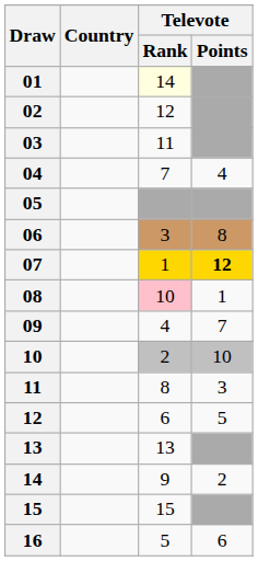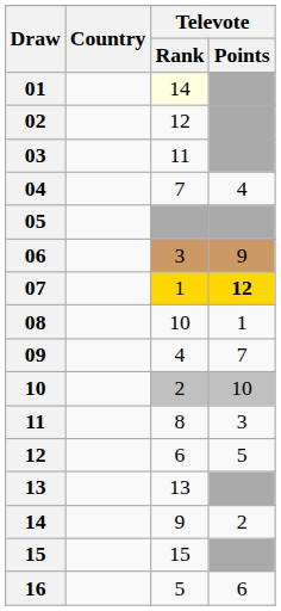06 | Televote / Points: 8 -> 9
08 | Televote / Rank: pink background -> no background
